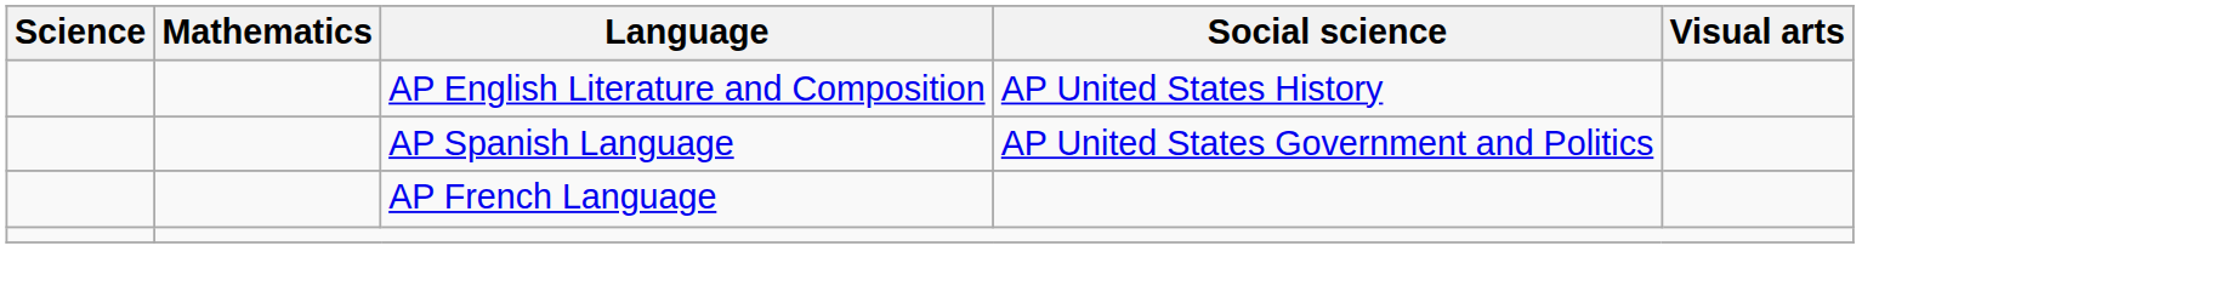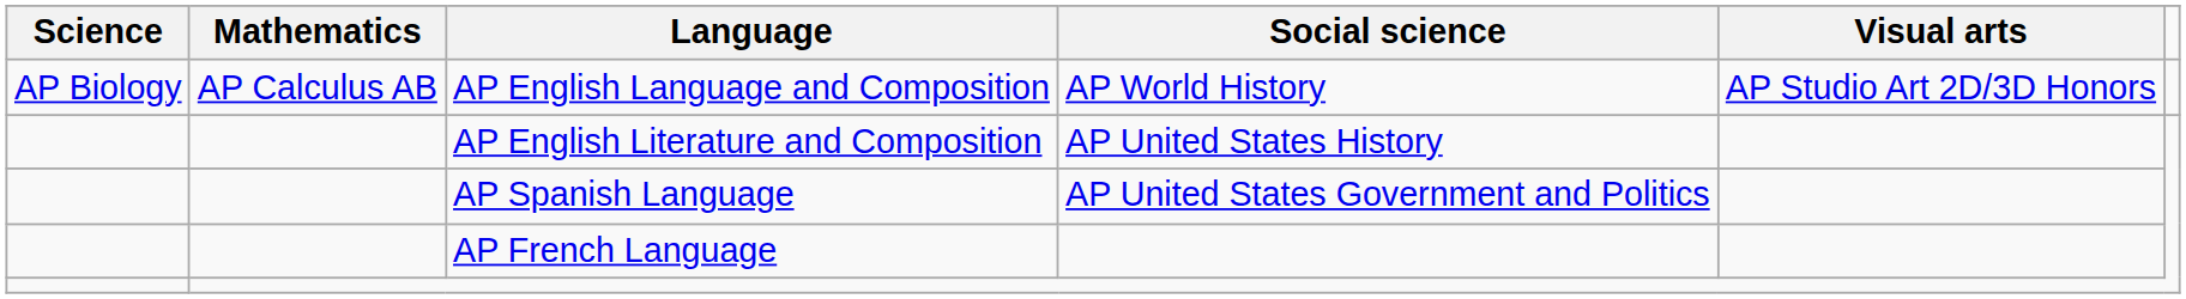+ row: AP Biology | AP Calculus AB | AP English Language and Composition | AP World History | AP Studio Art 2D/3D Honors
